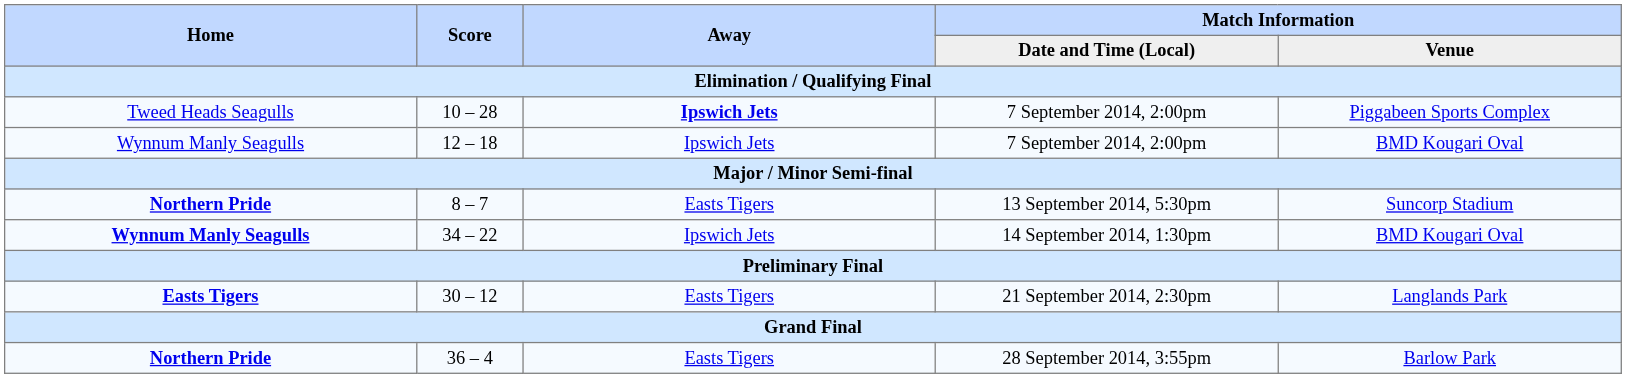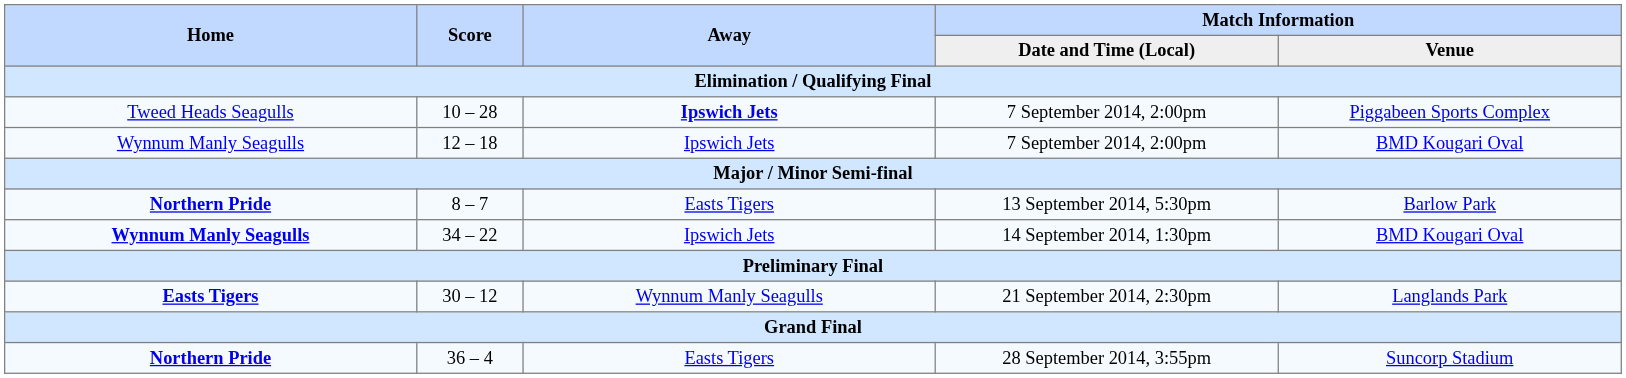13 September 2014, 5:30pm | Match Information / Venue: Suncorp Stadium -> Barlow Park
21 September 2014, 2:30pm | Away: Easts Tigers -> Wynnum Manly Seagulls
28 September 2014, 3:55pm | Match Information / Venue: Barlow Park -> Suncorp Stadium
